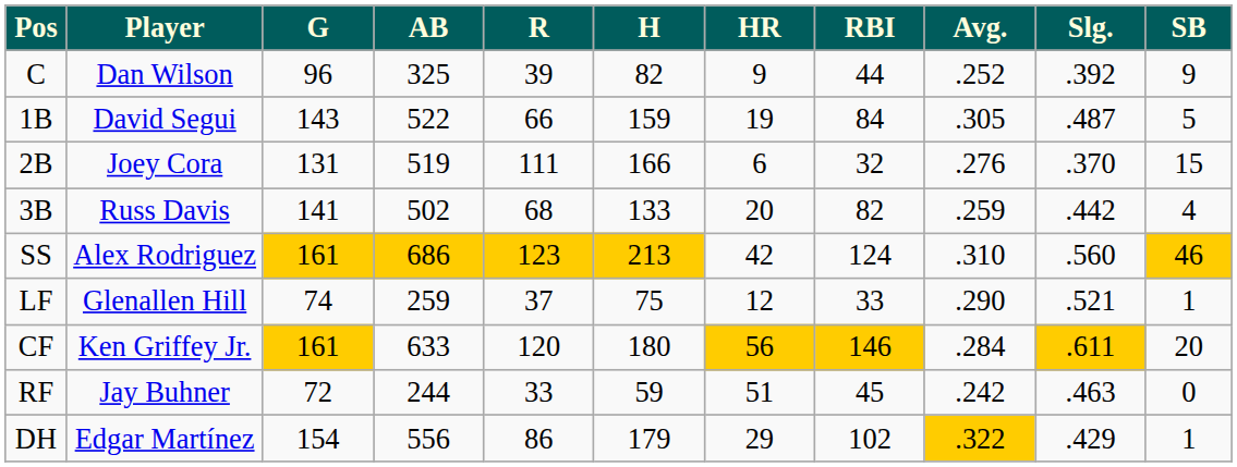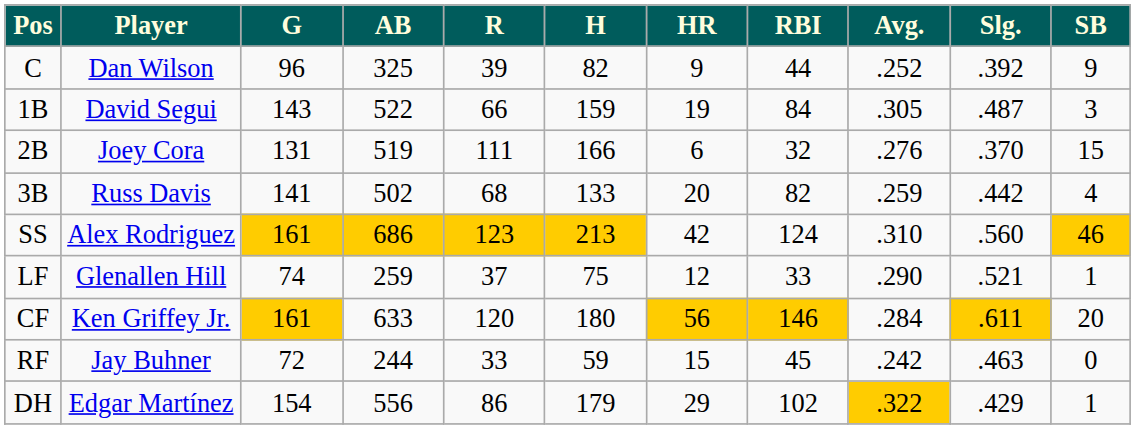1B | SB: 5 -> 3
RF | HR: 51 -> 15
